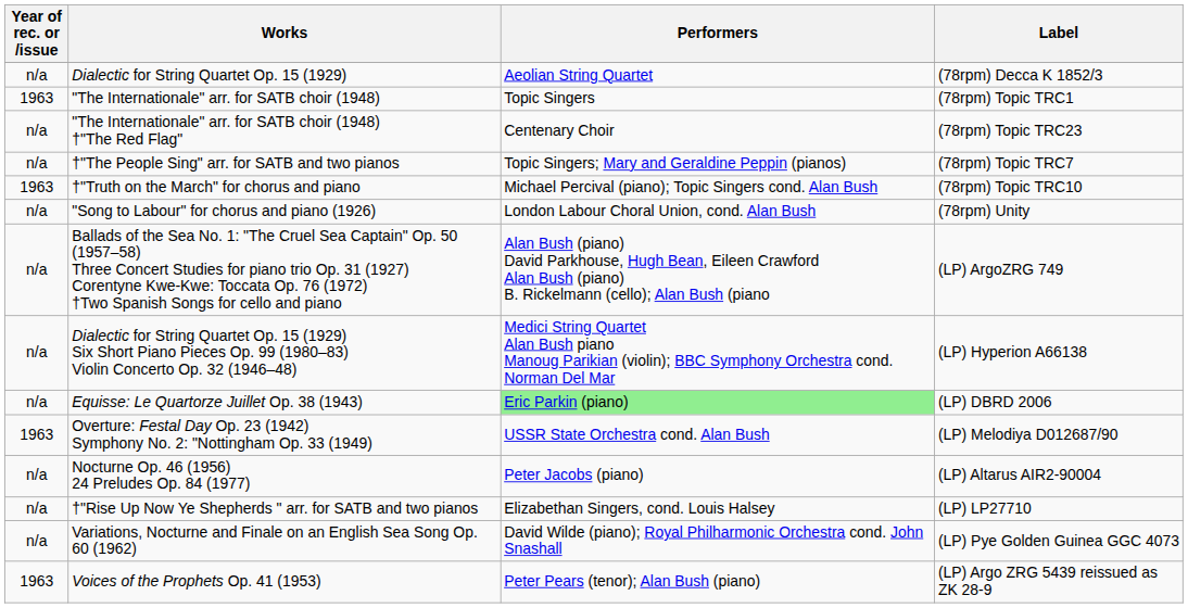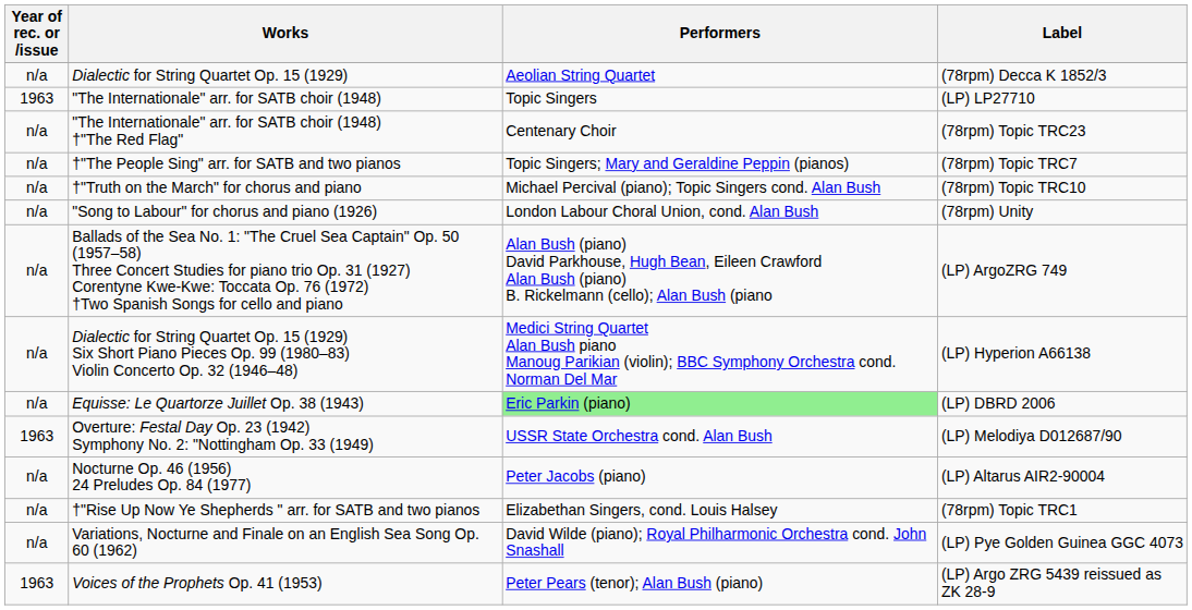"The Internationale" arr. for SATB choir (1948) | Label: (78rpm) Topic TRC1 -> (LP) LP27710
†"Truth on the March" for chorus and piano | Year of rec. or /issue: 1963 -> n/a
†"Rise Up Now Ye Shepherds " arr. for SATB and two pianos | Label: (LP) LP27710 -> (78rpm) Topic TRC1
